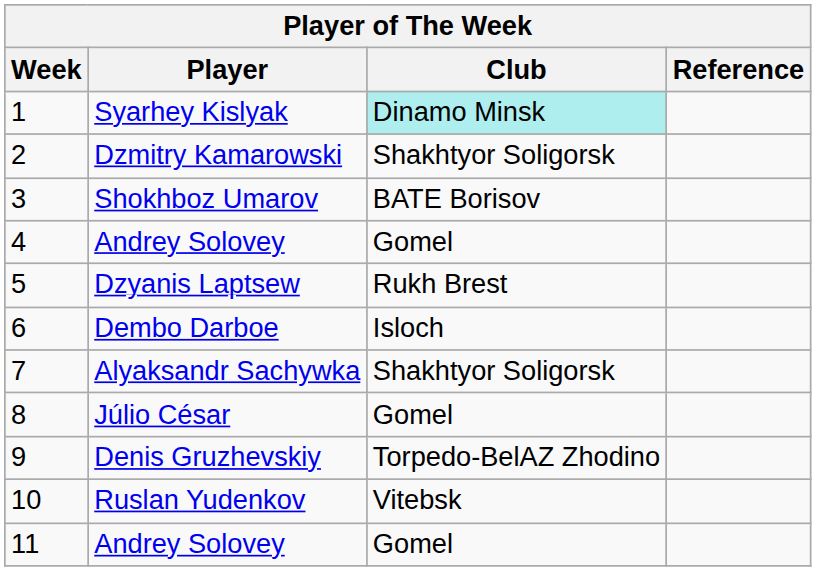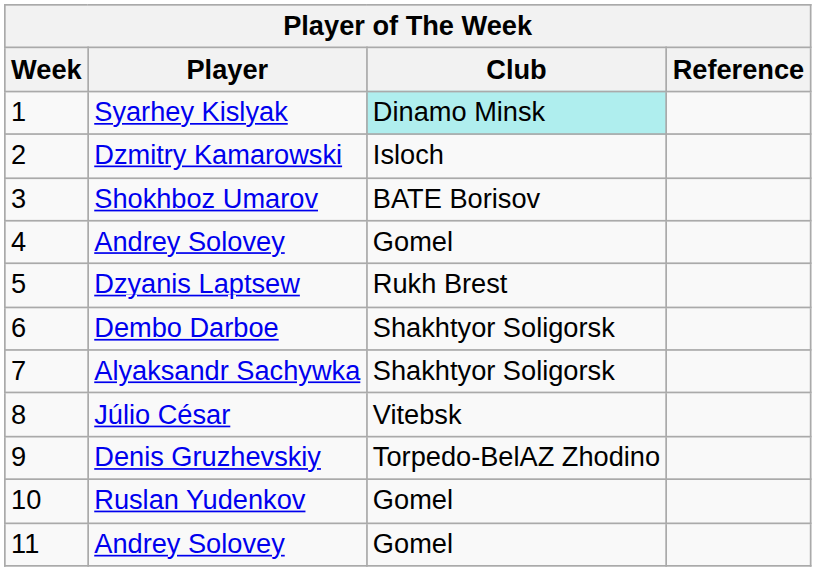Dzmitry Kamarowski | Club: Shakhtyor Soligorsk -> Isloch
Dembo Darboe | Club: Isloch -> Shakhtyor Soligorsk
Júlio César | Club: Gomel -> Vitebsk
Ruslan Yudenkov | Club: Vitebsk -> Gomel
